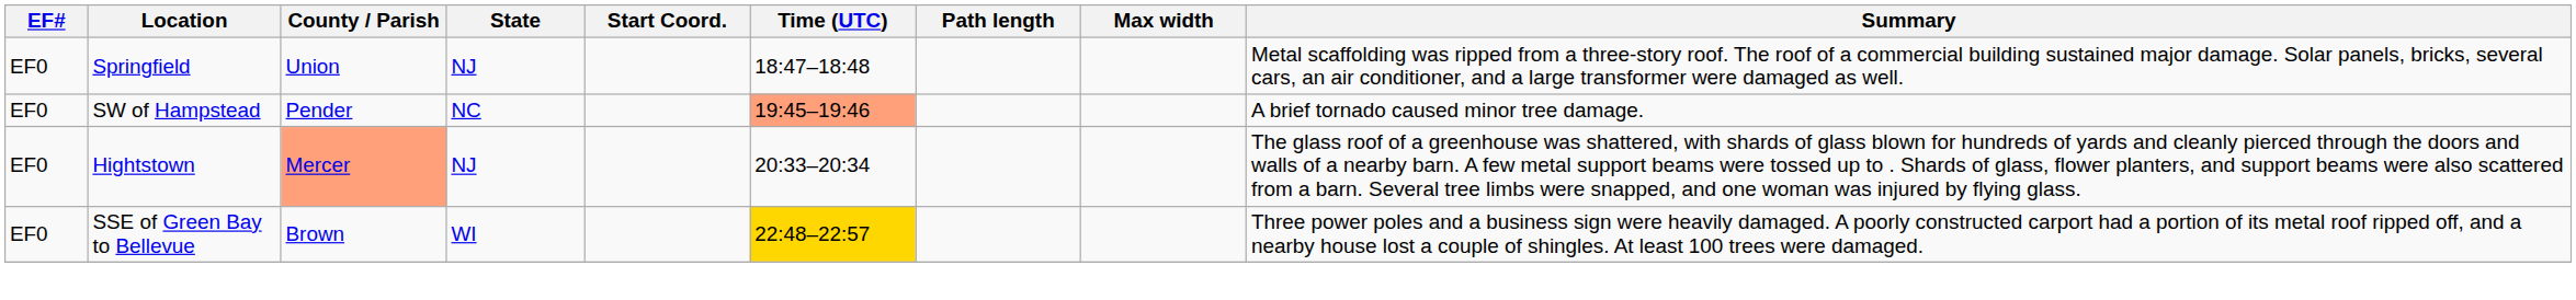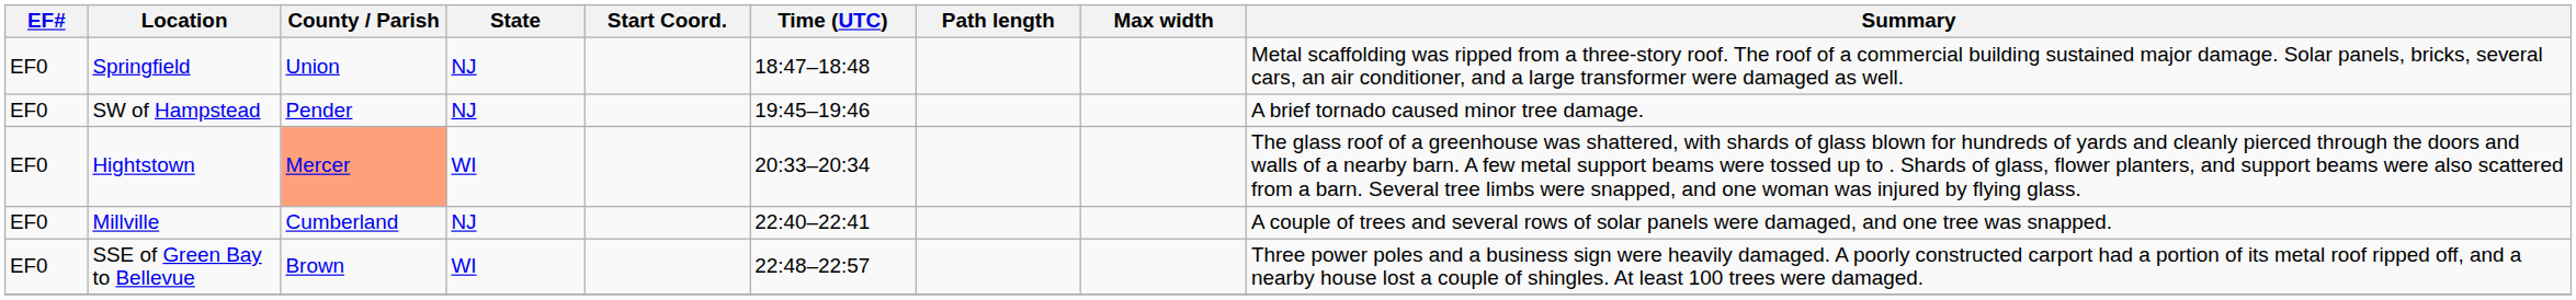SW of Hampstead | State: NC -> NJ
SW of Hampstead | Time (UTC): lightsalmon background -> no background
Hightstown | State: NJ -> WI
+ row: EF0 | Millville | Cumberland | NJ | 22:40–22:41 | A couple of trees and several rows of solar panels were damaged, and one tree was snapped.
SSE of Green Bay to Bellevue | Time (UTC): gold background -> no background
